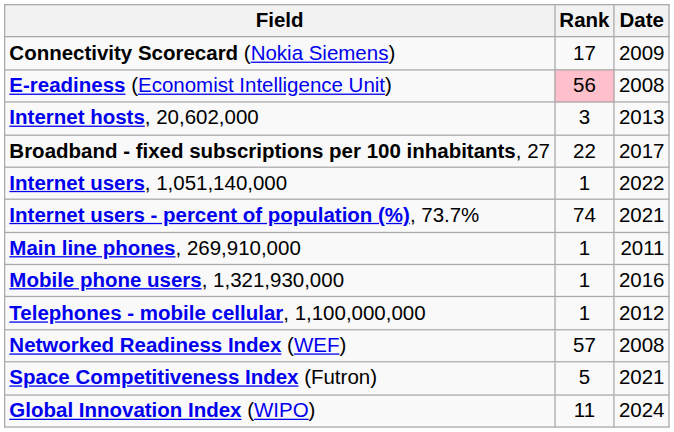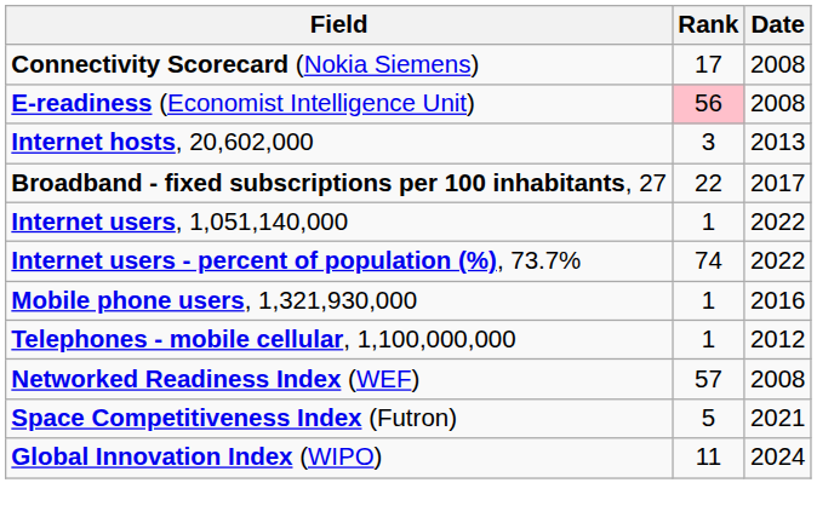Connectivity Scorecard (Nokia Siemens) | Date: 2009 -> 2008
Internet users - percent of population (%), 73.7% | Date: 2021 -> 2022
- row: Main line phones, 269,910,000 | 1 | 2011
